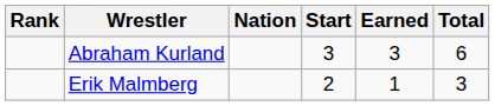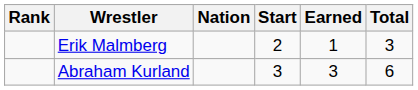rows swapped: Erik Malmberg <-> Abraham Kurland
